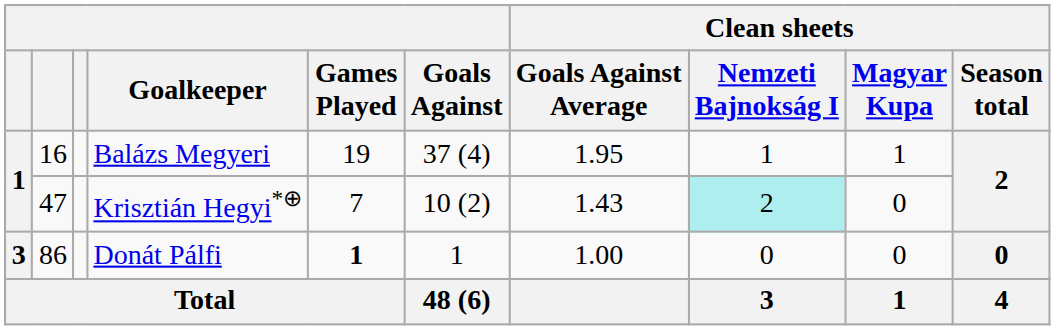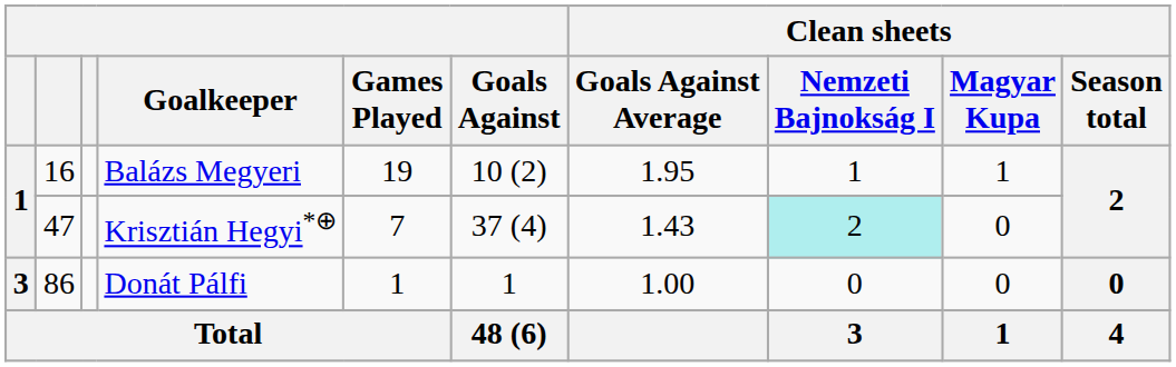Balázs Megyeri | Goals Against: 37 (4) -> 10 (2)
Krisztián Hegyi*⊕ | Goals Against: 10 (2) -> 37 (4)
Donát Pálfi | Games Played: bold -> normal
